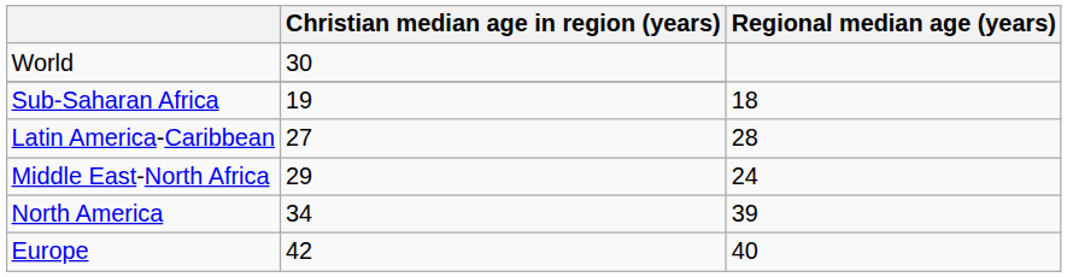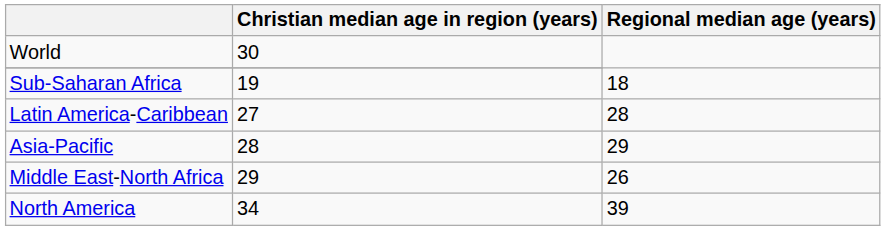+ row: Asia-Pacific | 28 | 29
Middle East-North Africa | Regional median age (years): 24 -> 26
- row: Europe | 42 | 40
